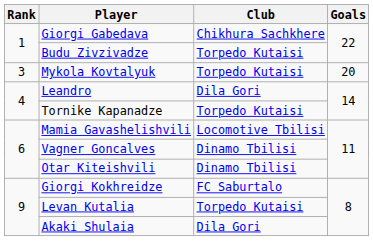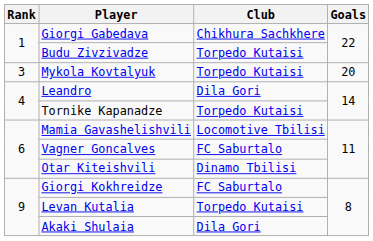Vagner Goncalves | Club: Dinamo Tbilisi -> FC Saburtalo
